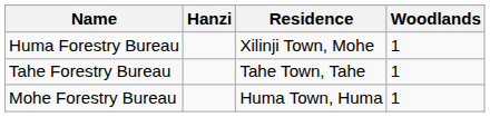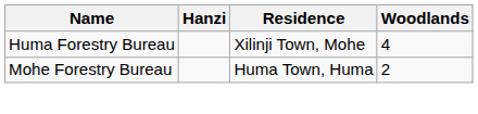Huma Forestry Bureau | Woodlands: 1 -> 4
- row: Tahe Forestry Bureau | Tahe Town, Tahe | 1
Mohe Forestry Bureau | Woodlands: 1 -> 2
